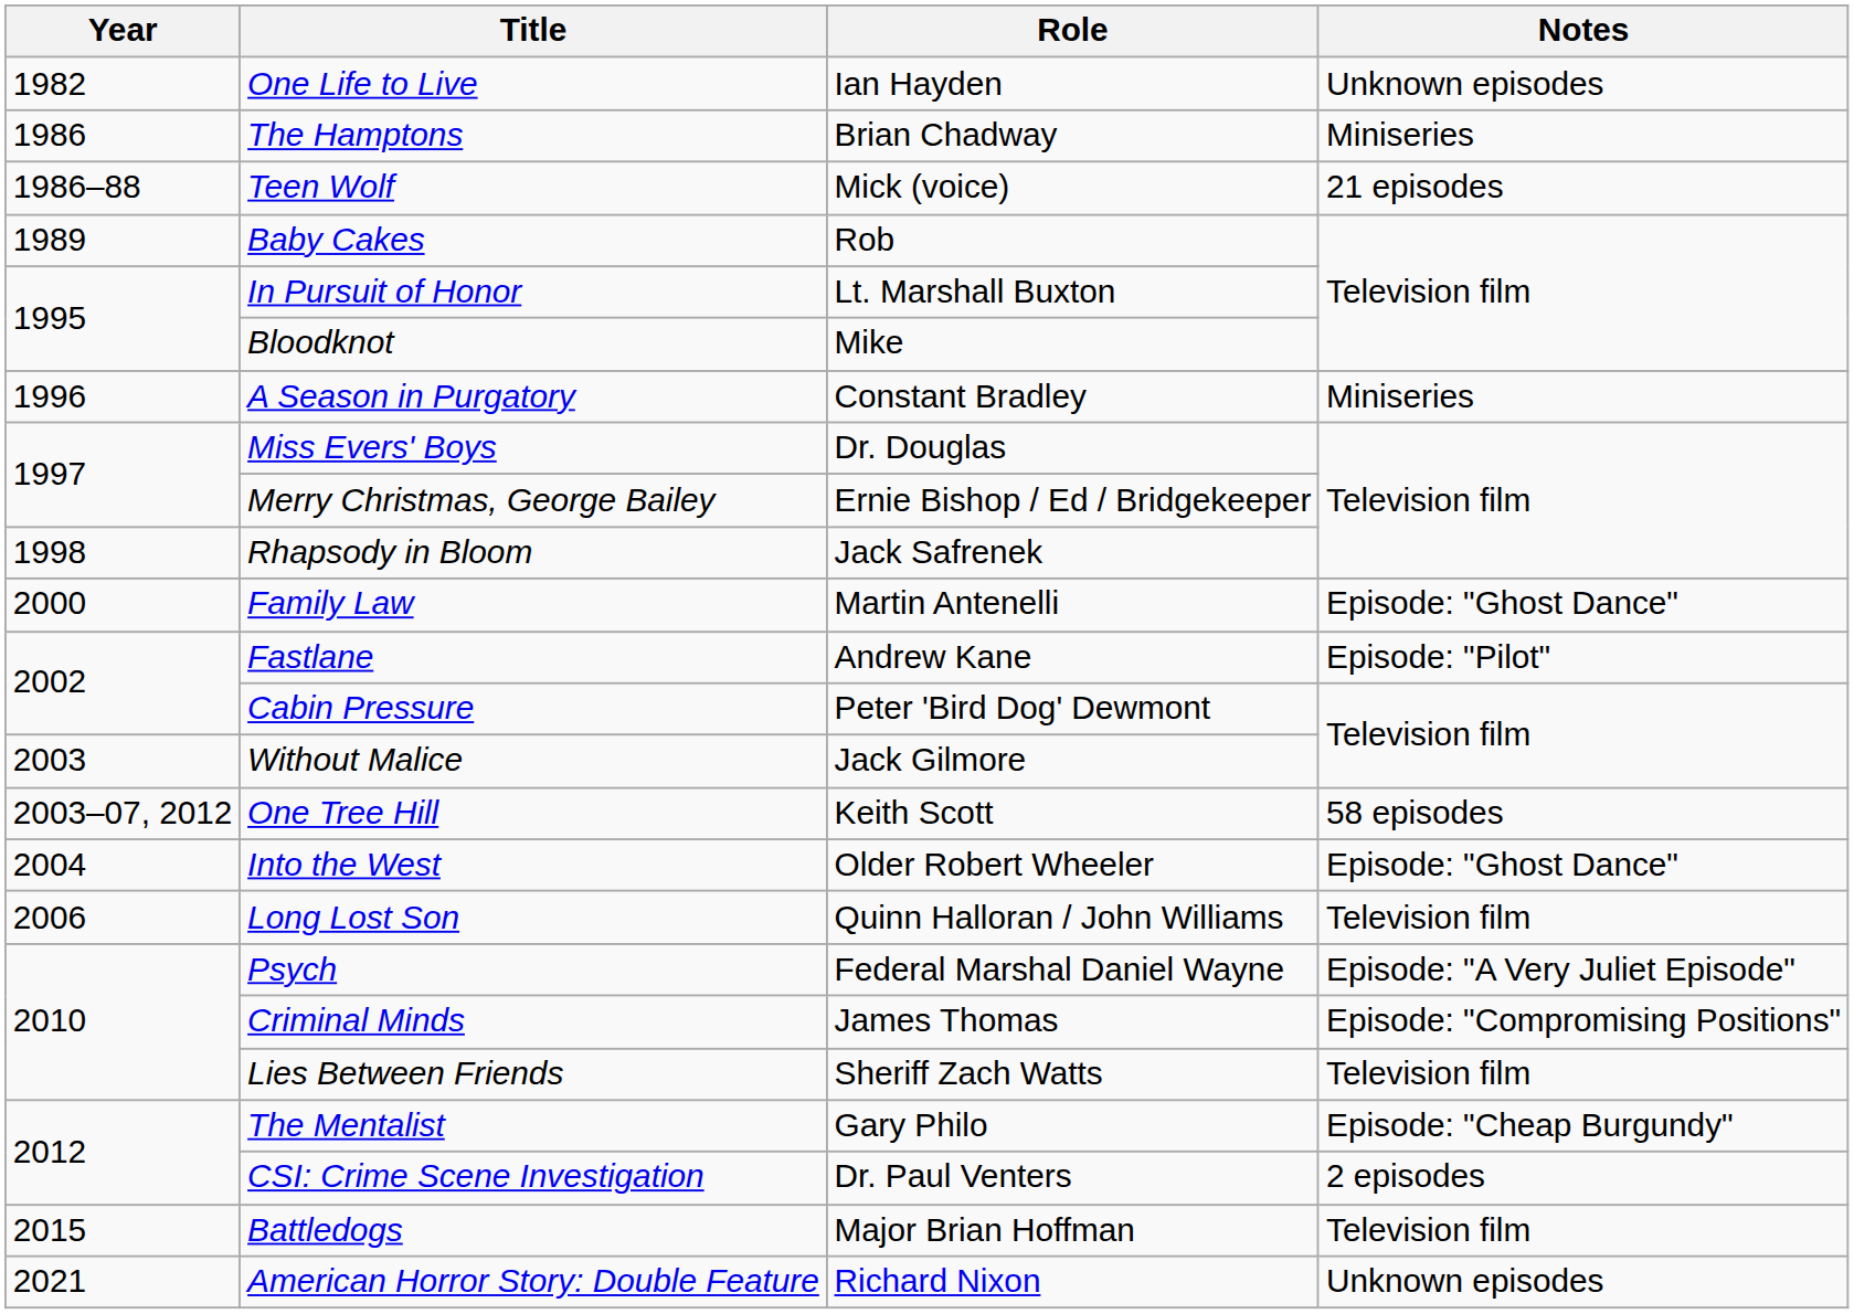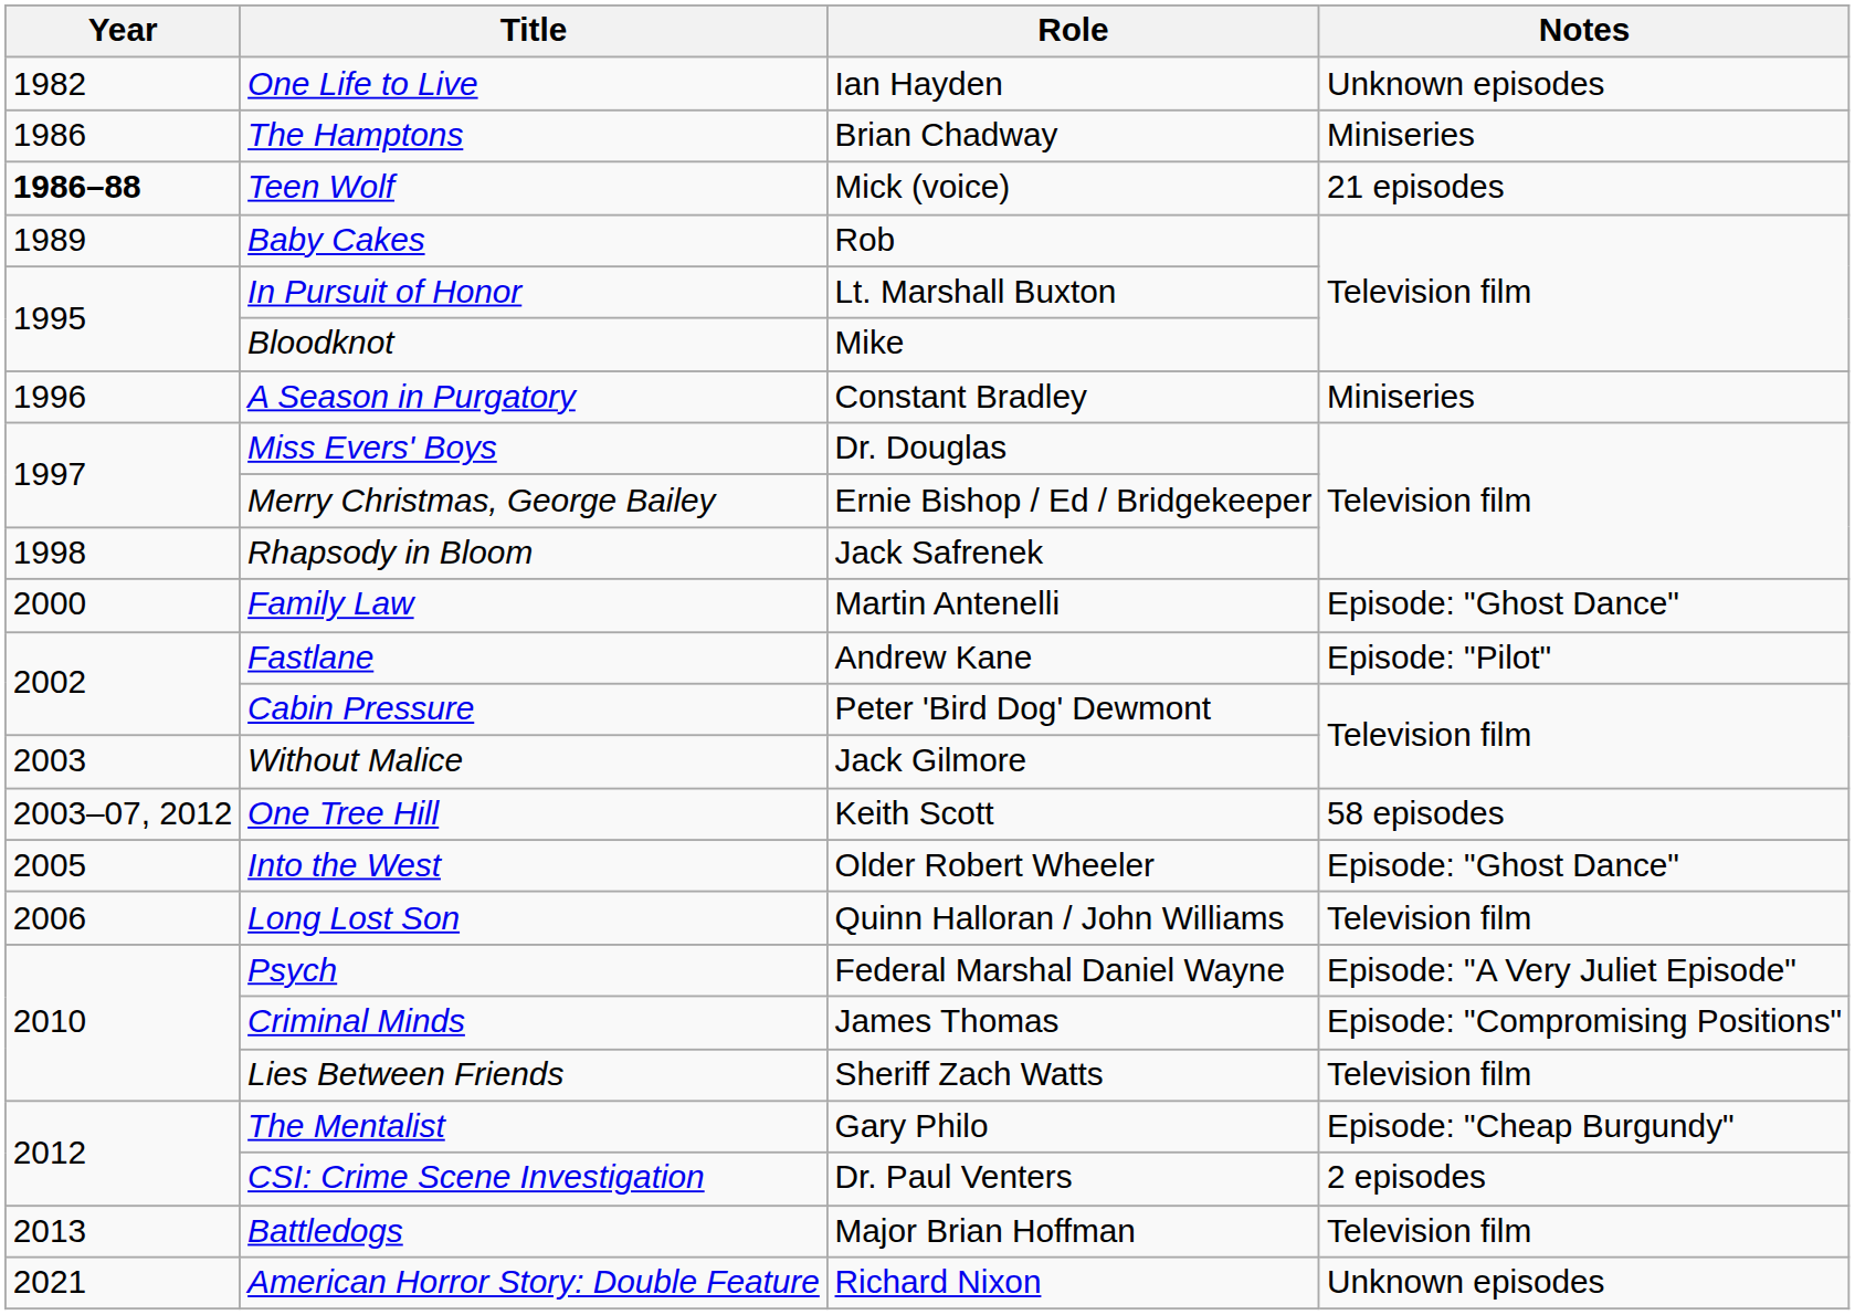Teen Wolf | Year: normal -> bold
Into the West | Year: 2004 -> 2005
Battledogs | Year: 2015 -> 2013
